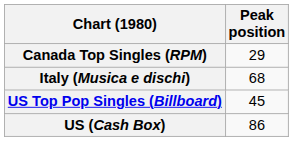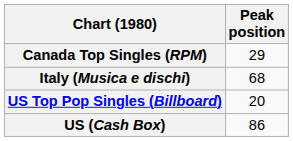US Top Pop Singles (Billboard) | Peak position: 45 -> 20
